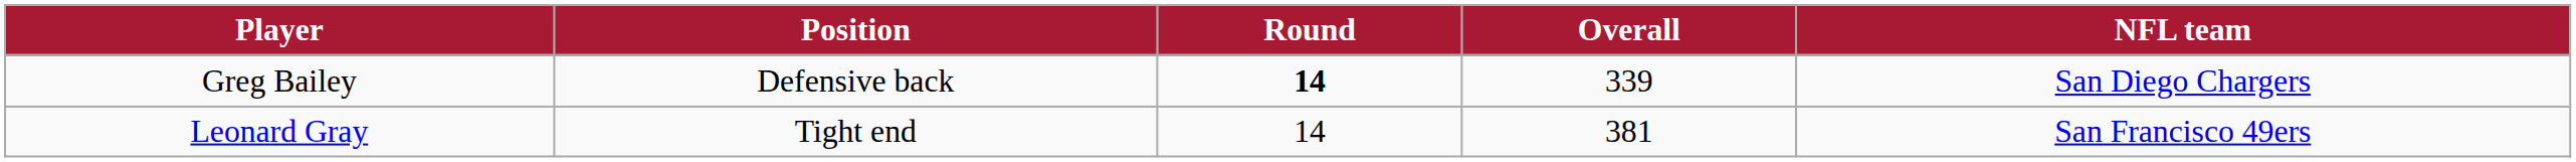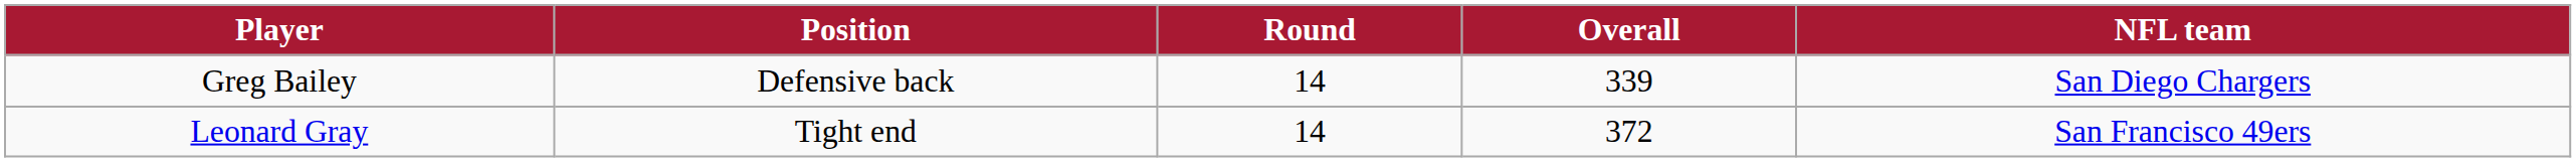Greg Bailey | Round: bold -> normal
Leonard Gray | Overall: 381 -> 372
